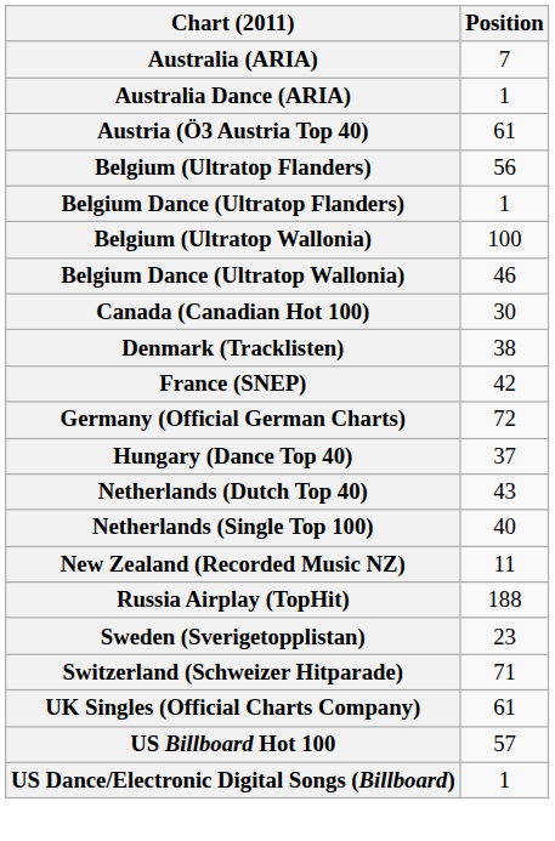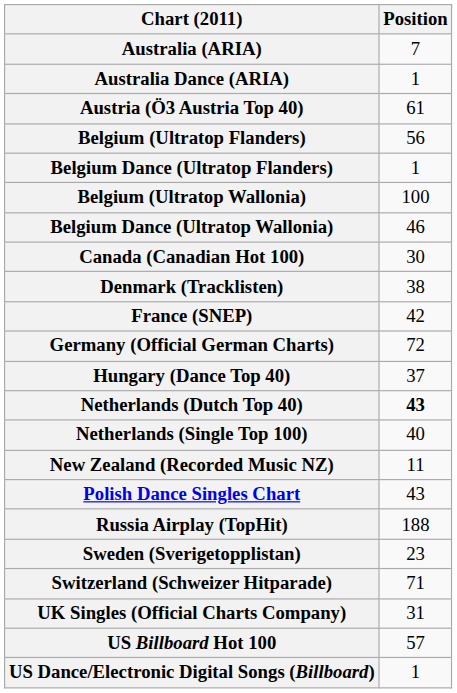Netherlands (Dutch Top 40) | Position: normal -> bold
+ row: Polish Dance Singles Chart | 43
UK Singles (Official Charts Company) | Position: 61 -> 31
